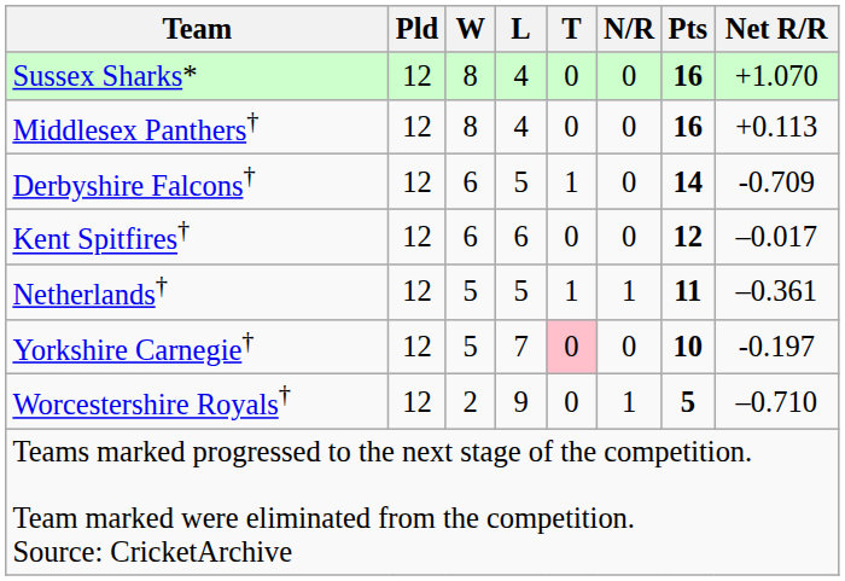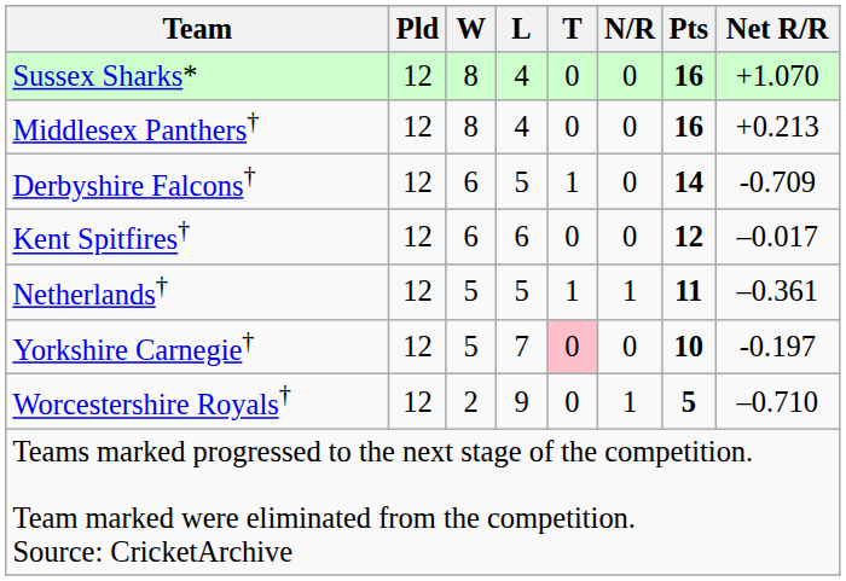Middlesex Panthers† | Net R/R: +0.113 -> +0.213
